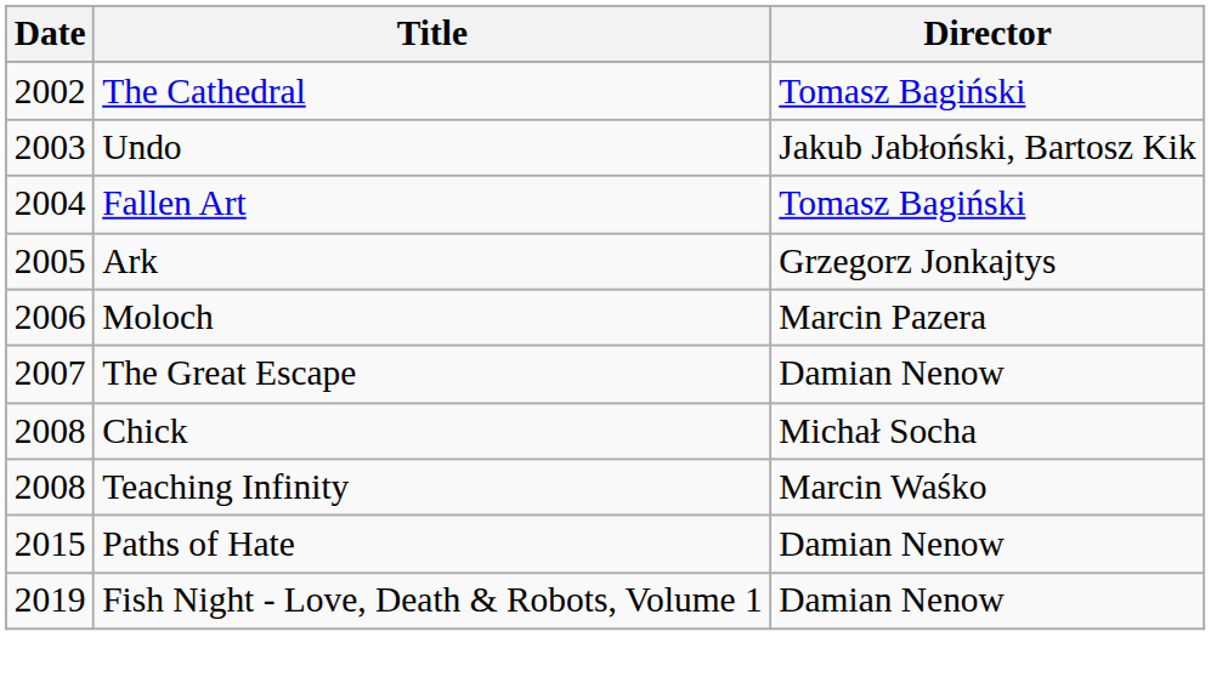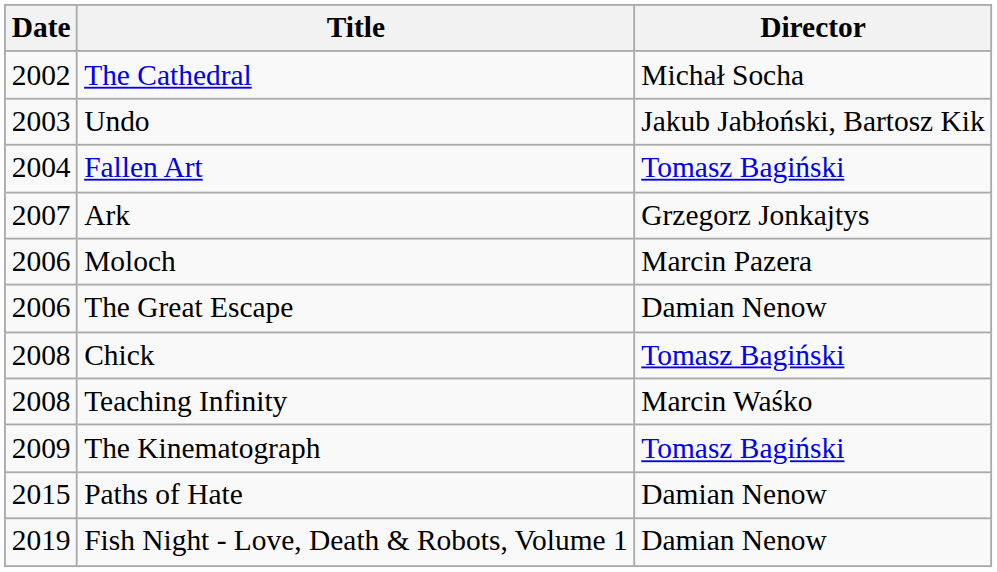The Cathedral | Director: Tomasz Bagiński -> Michał Socha
Ark | Date: 2005 -> 2007
The Great Escape | Date: 2007 -> 2006
Chick | Director: Michał Socha -> Tomasz Bagiński
+ row: 2009 | The Kinematograph | Tomasz Bagiński
